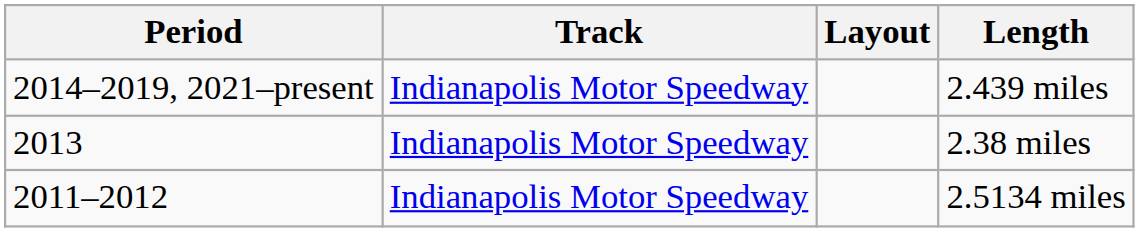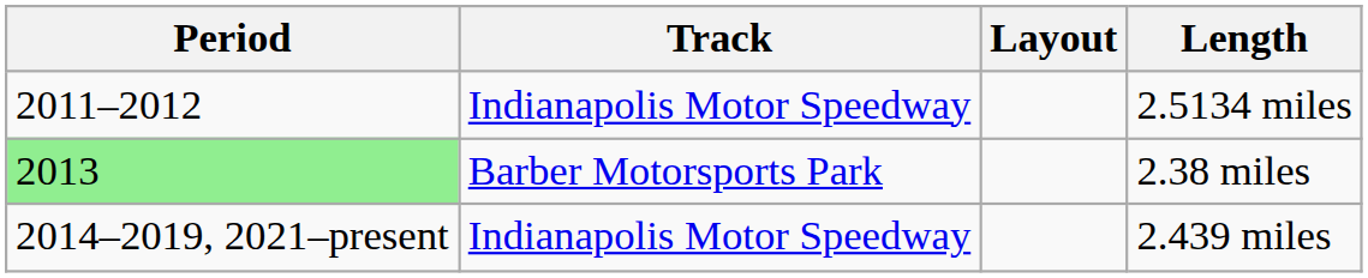rows swapped: 2.5134 miles <-> 2.439 miles
2.38 miles | Period: no background -> lightgreen background
2.38 miles | Track: Indianapolis Motor Speedway -> Barber Motorsports Park
